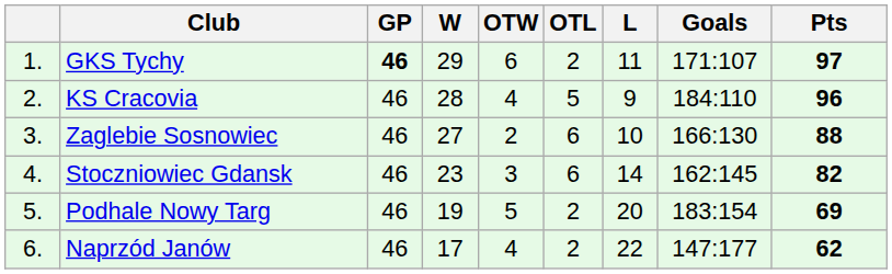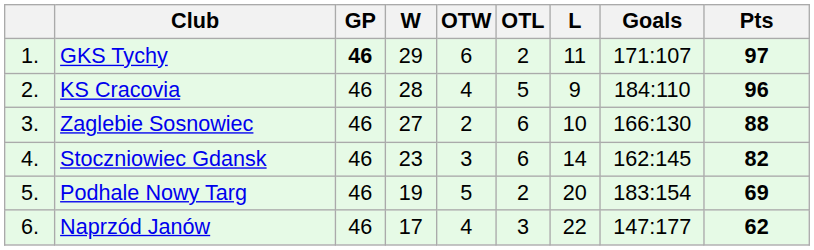Naprzód Janów | OTL: 2 -> 3
